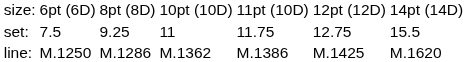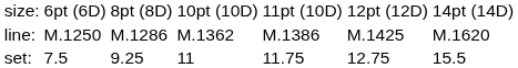rows swapped: set: <-> line:
